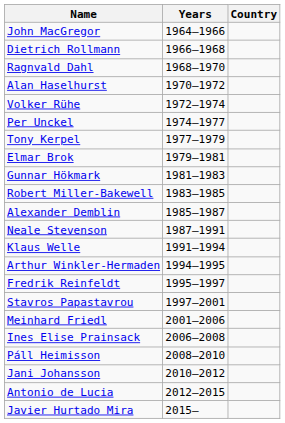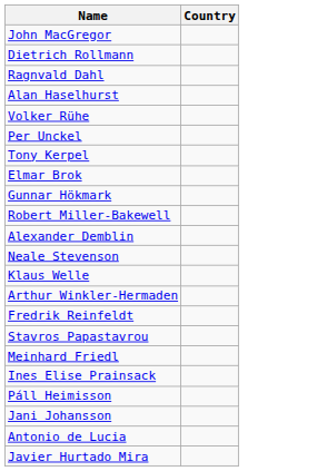- column: Years | 1964–1966 | 1966–1968 | 1968–1970 | 1970–1972 | 1972–1974 | 1974–1977 | 1977–1979 | 1979–1981 | 1981–1983 | 1983–1985 | 1985–1987 | 1987–1991 | 1991–1994 | 1994–1995 | 1995–1997 | 1997–2001 | 2001–2006 | 2006–2008 | 2008–2010 | 2010–2012 | 2012–2015 | 2015–
